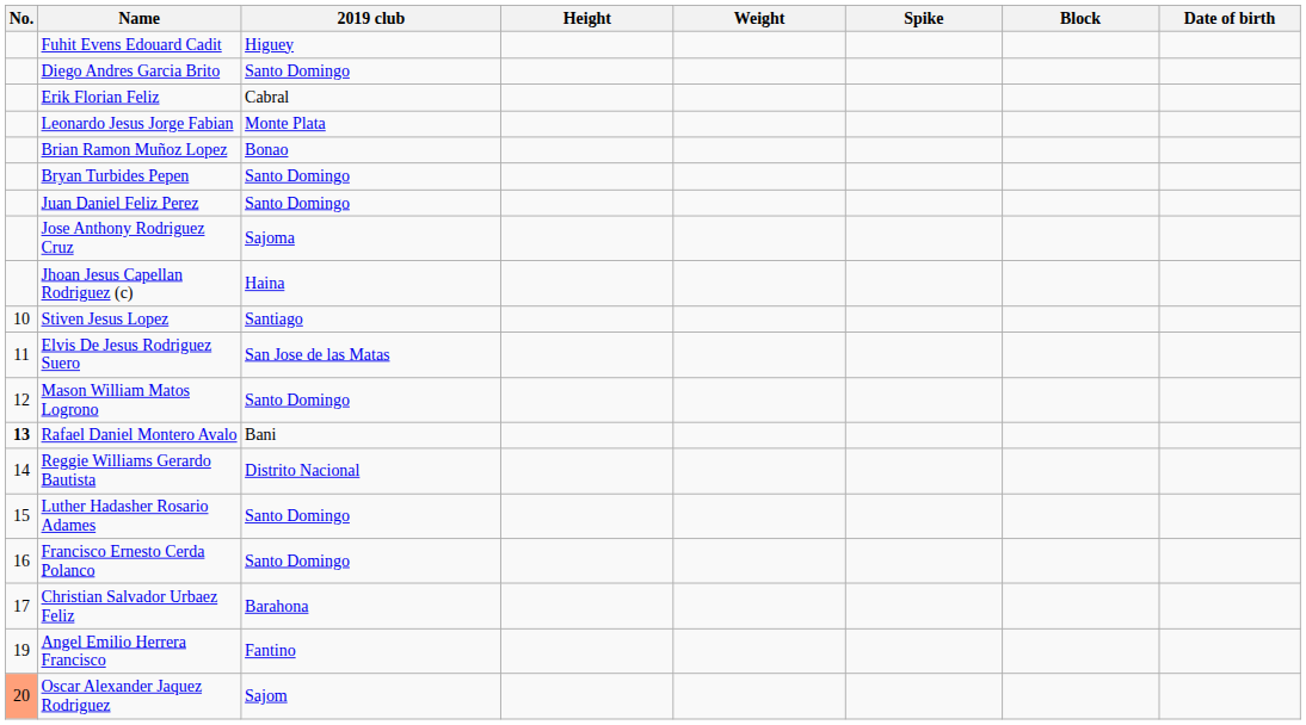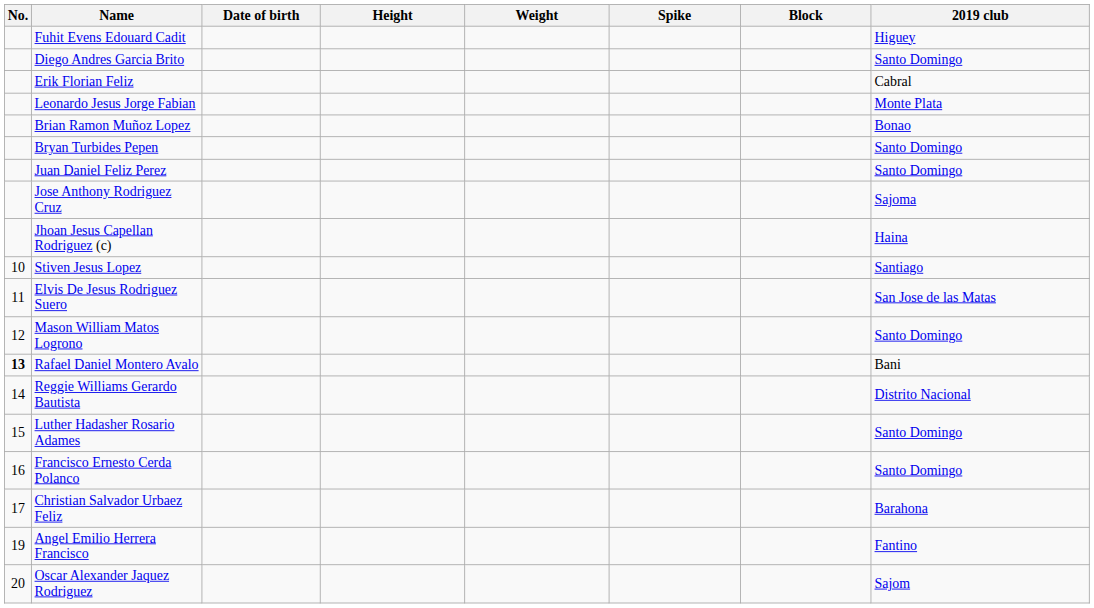columns swapped: Date of birth <-> 2019 club
Oscar Alexander Jaquez Rodriguez | No.: lightsalmon background -> no background
